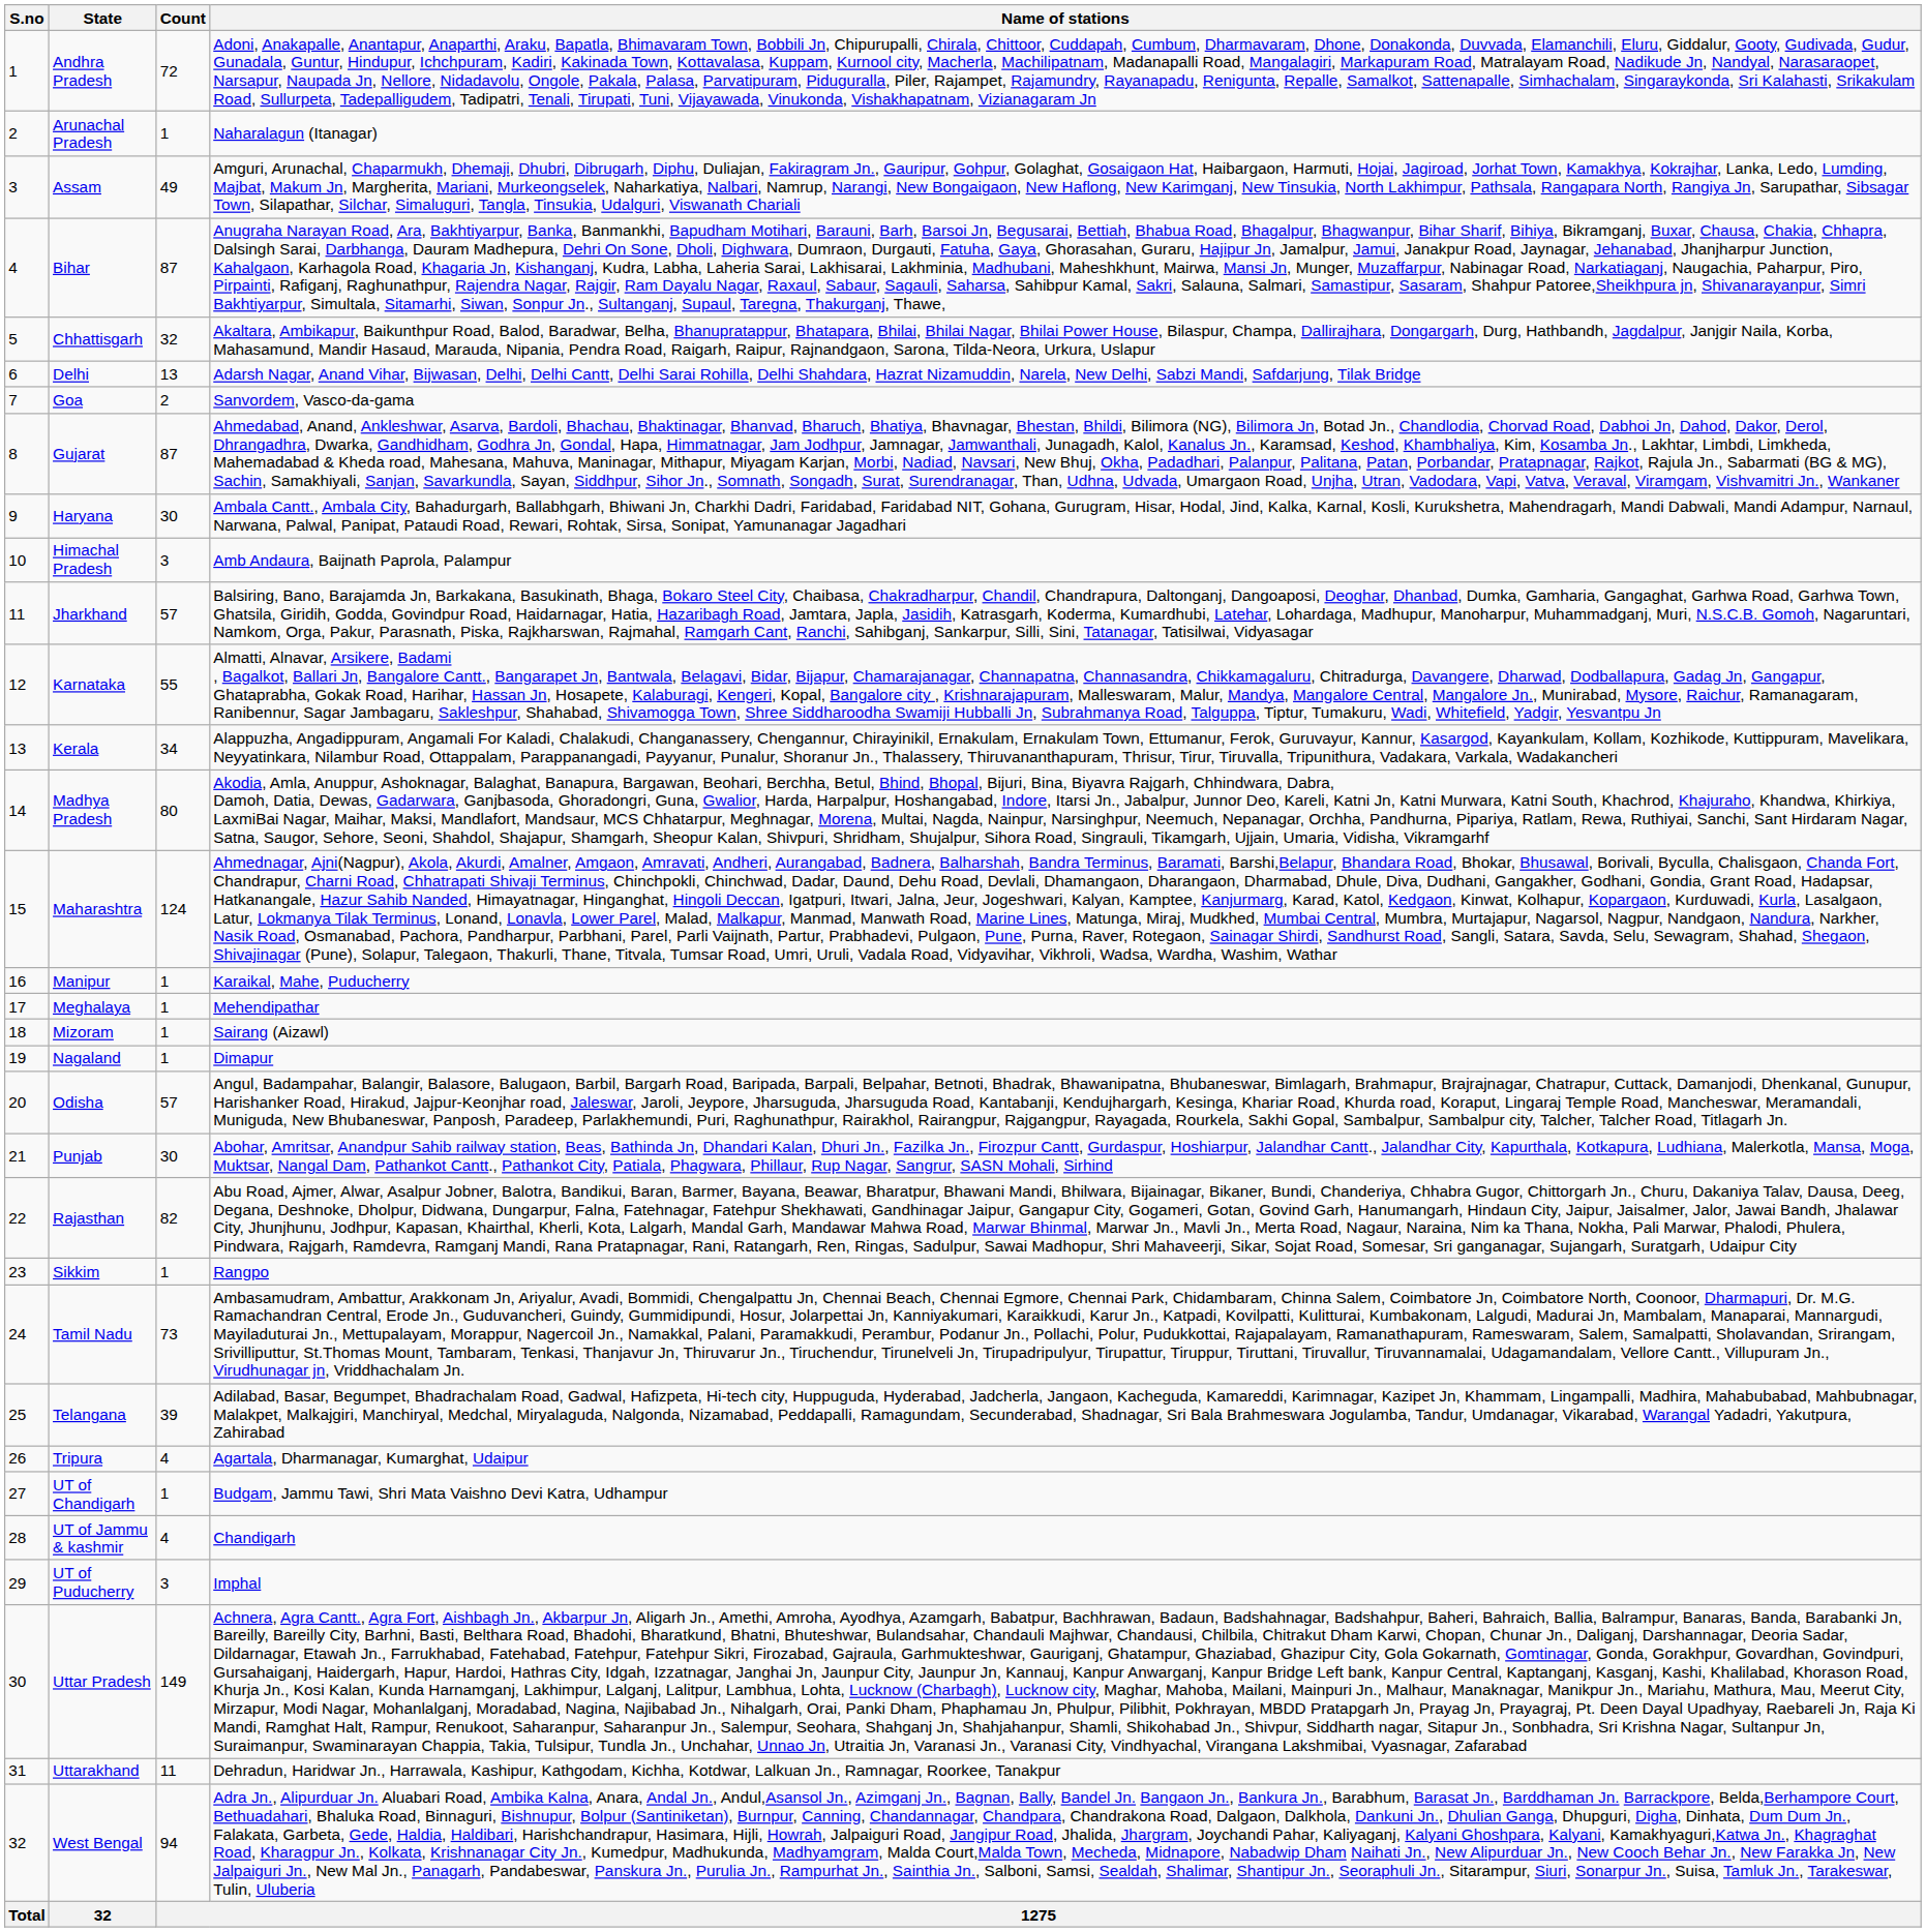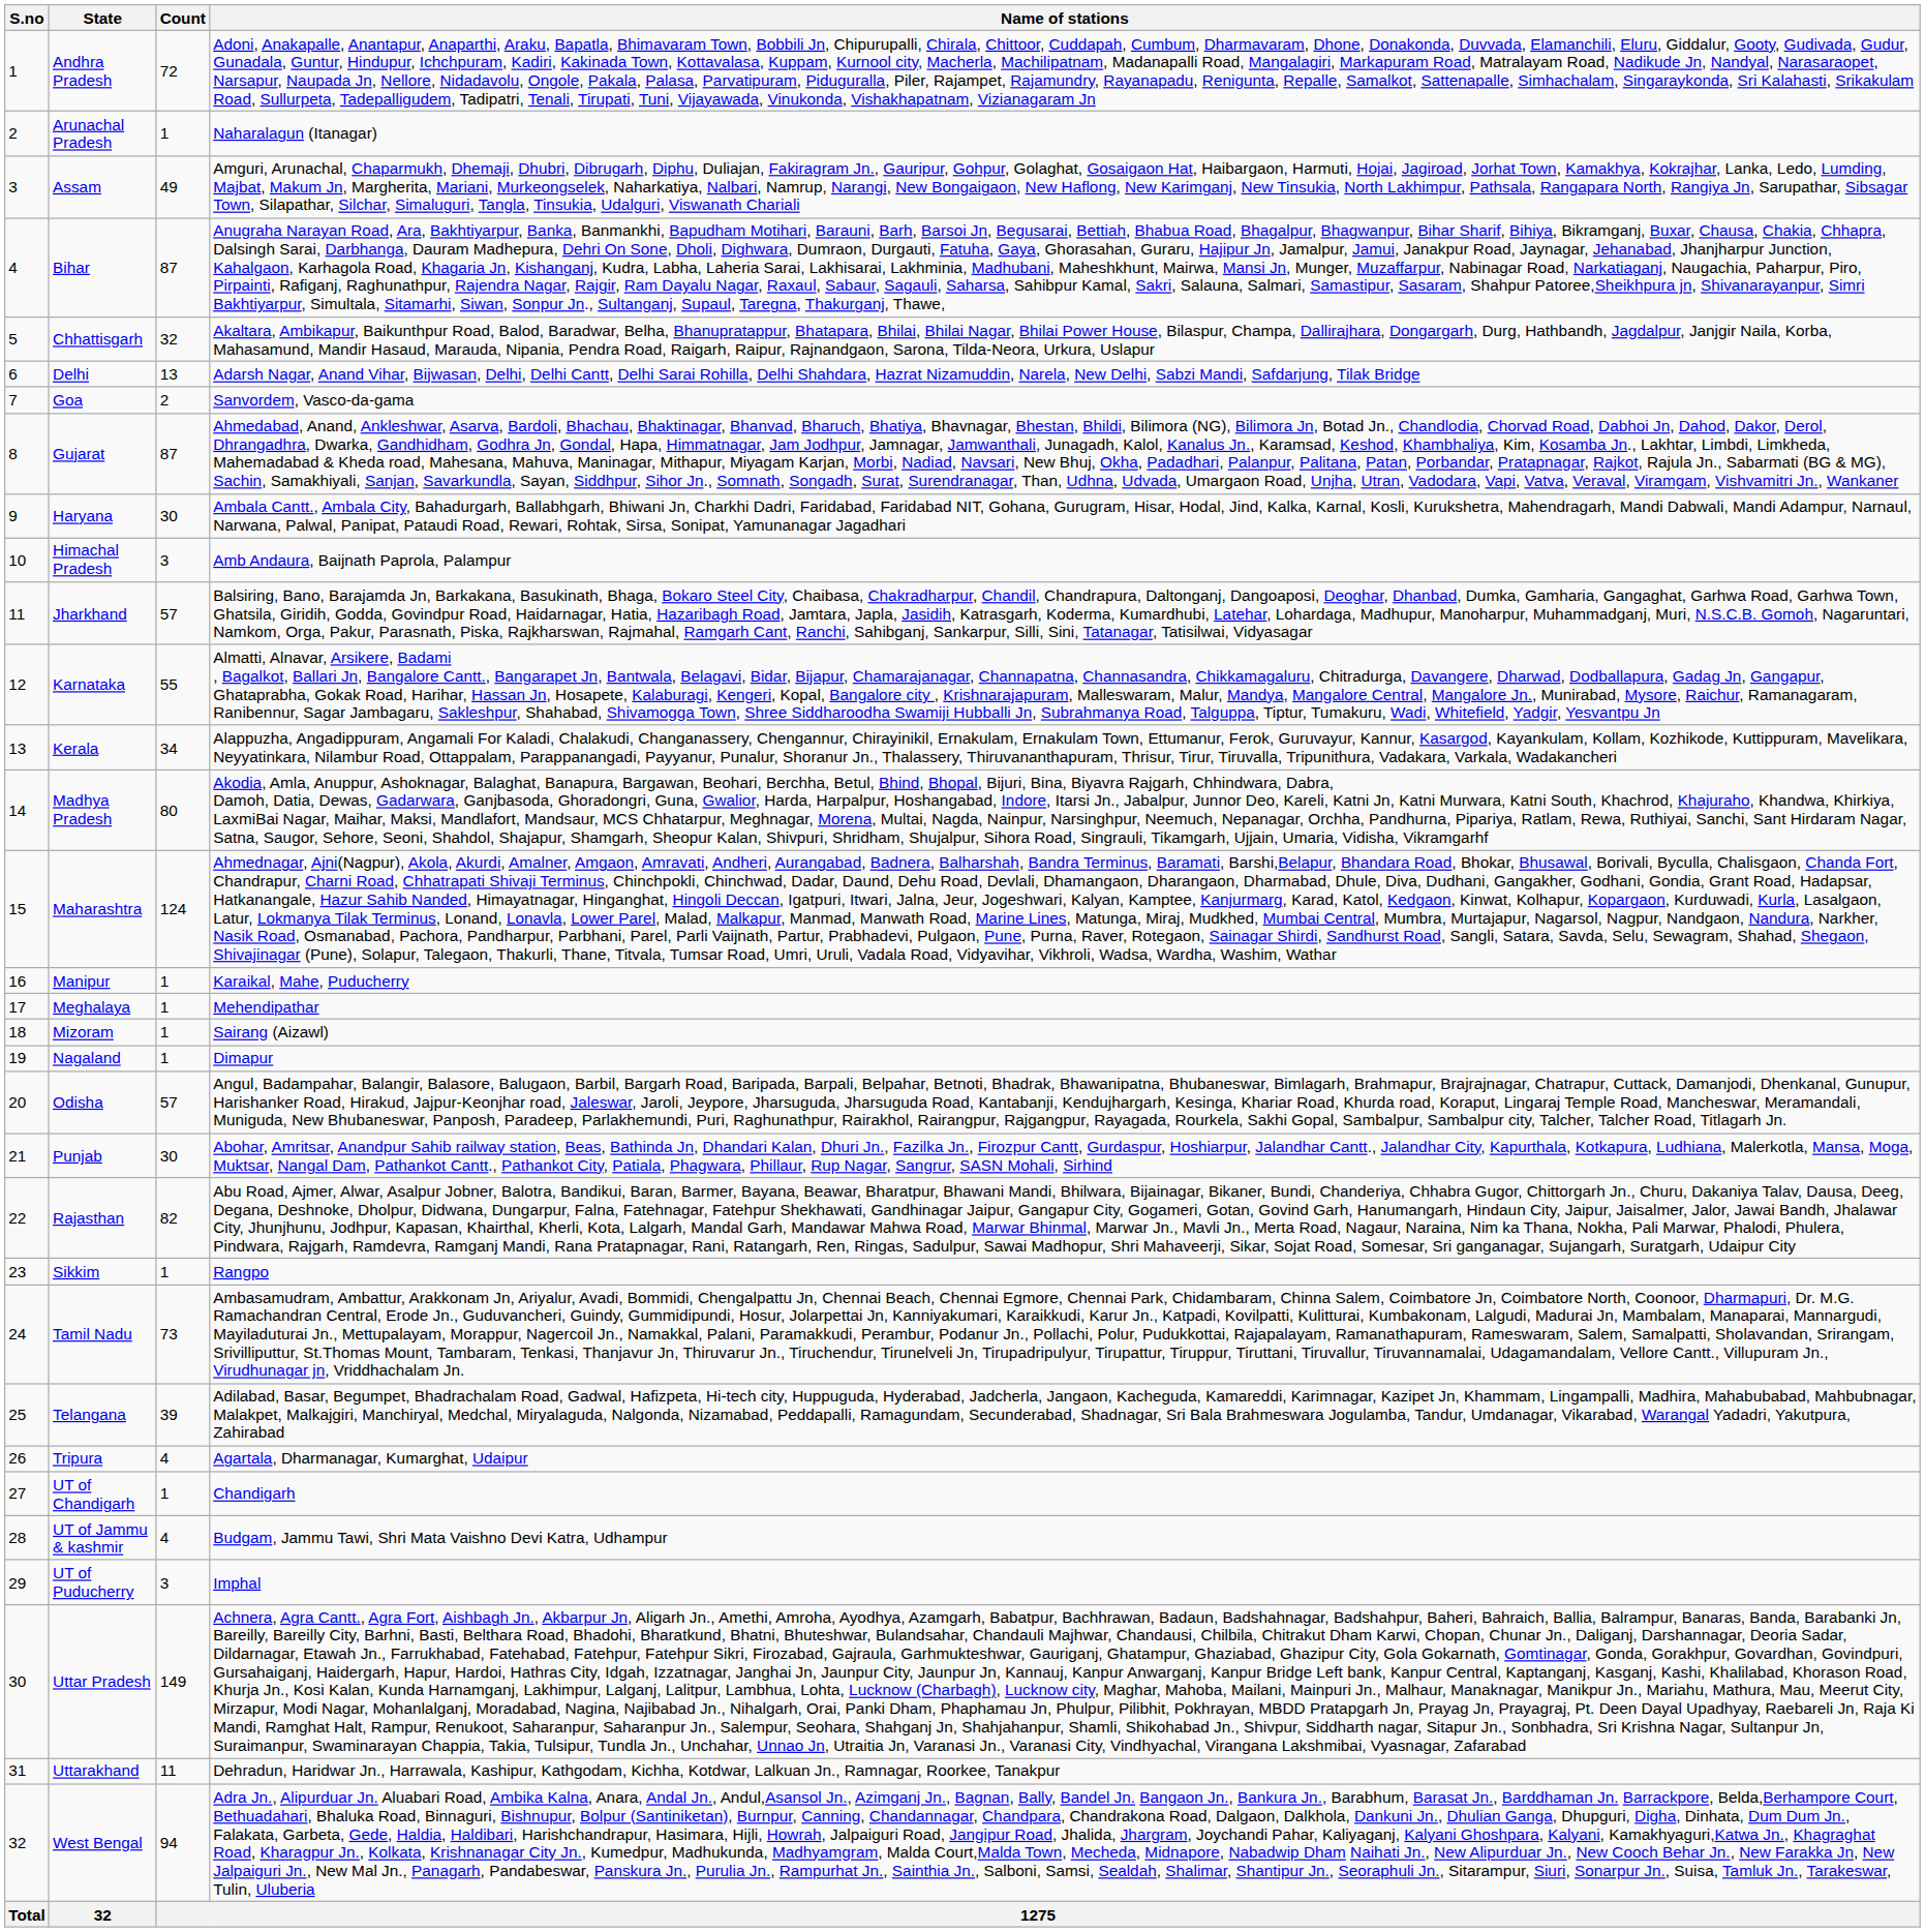UT of Chandigarh | Name of stations: Budgam, Jammu Tawi, Shri Mata Vaishno Devi Katra, Udhampur -> Chandigarh
UT of Jammu & kashmir | Name of stations: Chandigarh -> Budgam, Jammu Tawi, Shri Mata Vaishno Devi Katra, Udhampur
